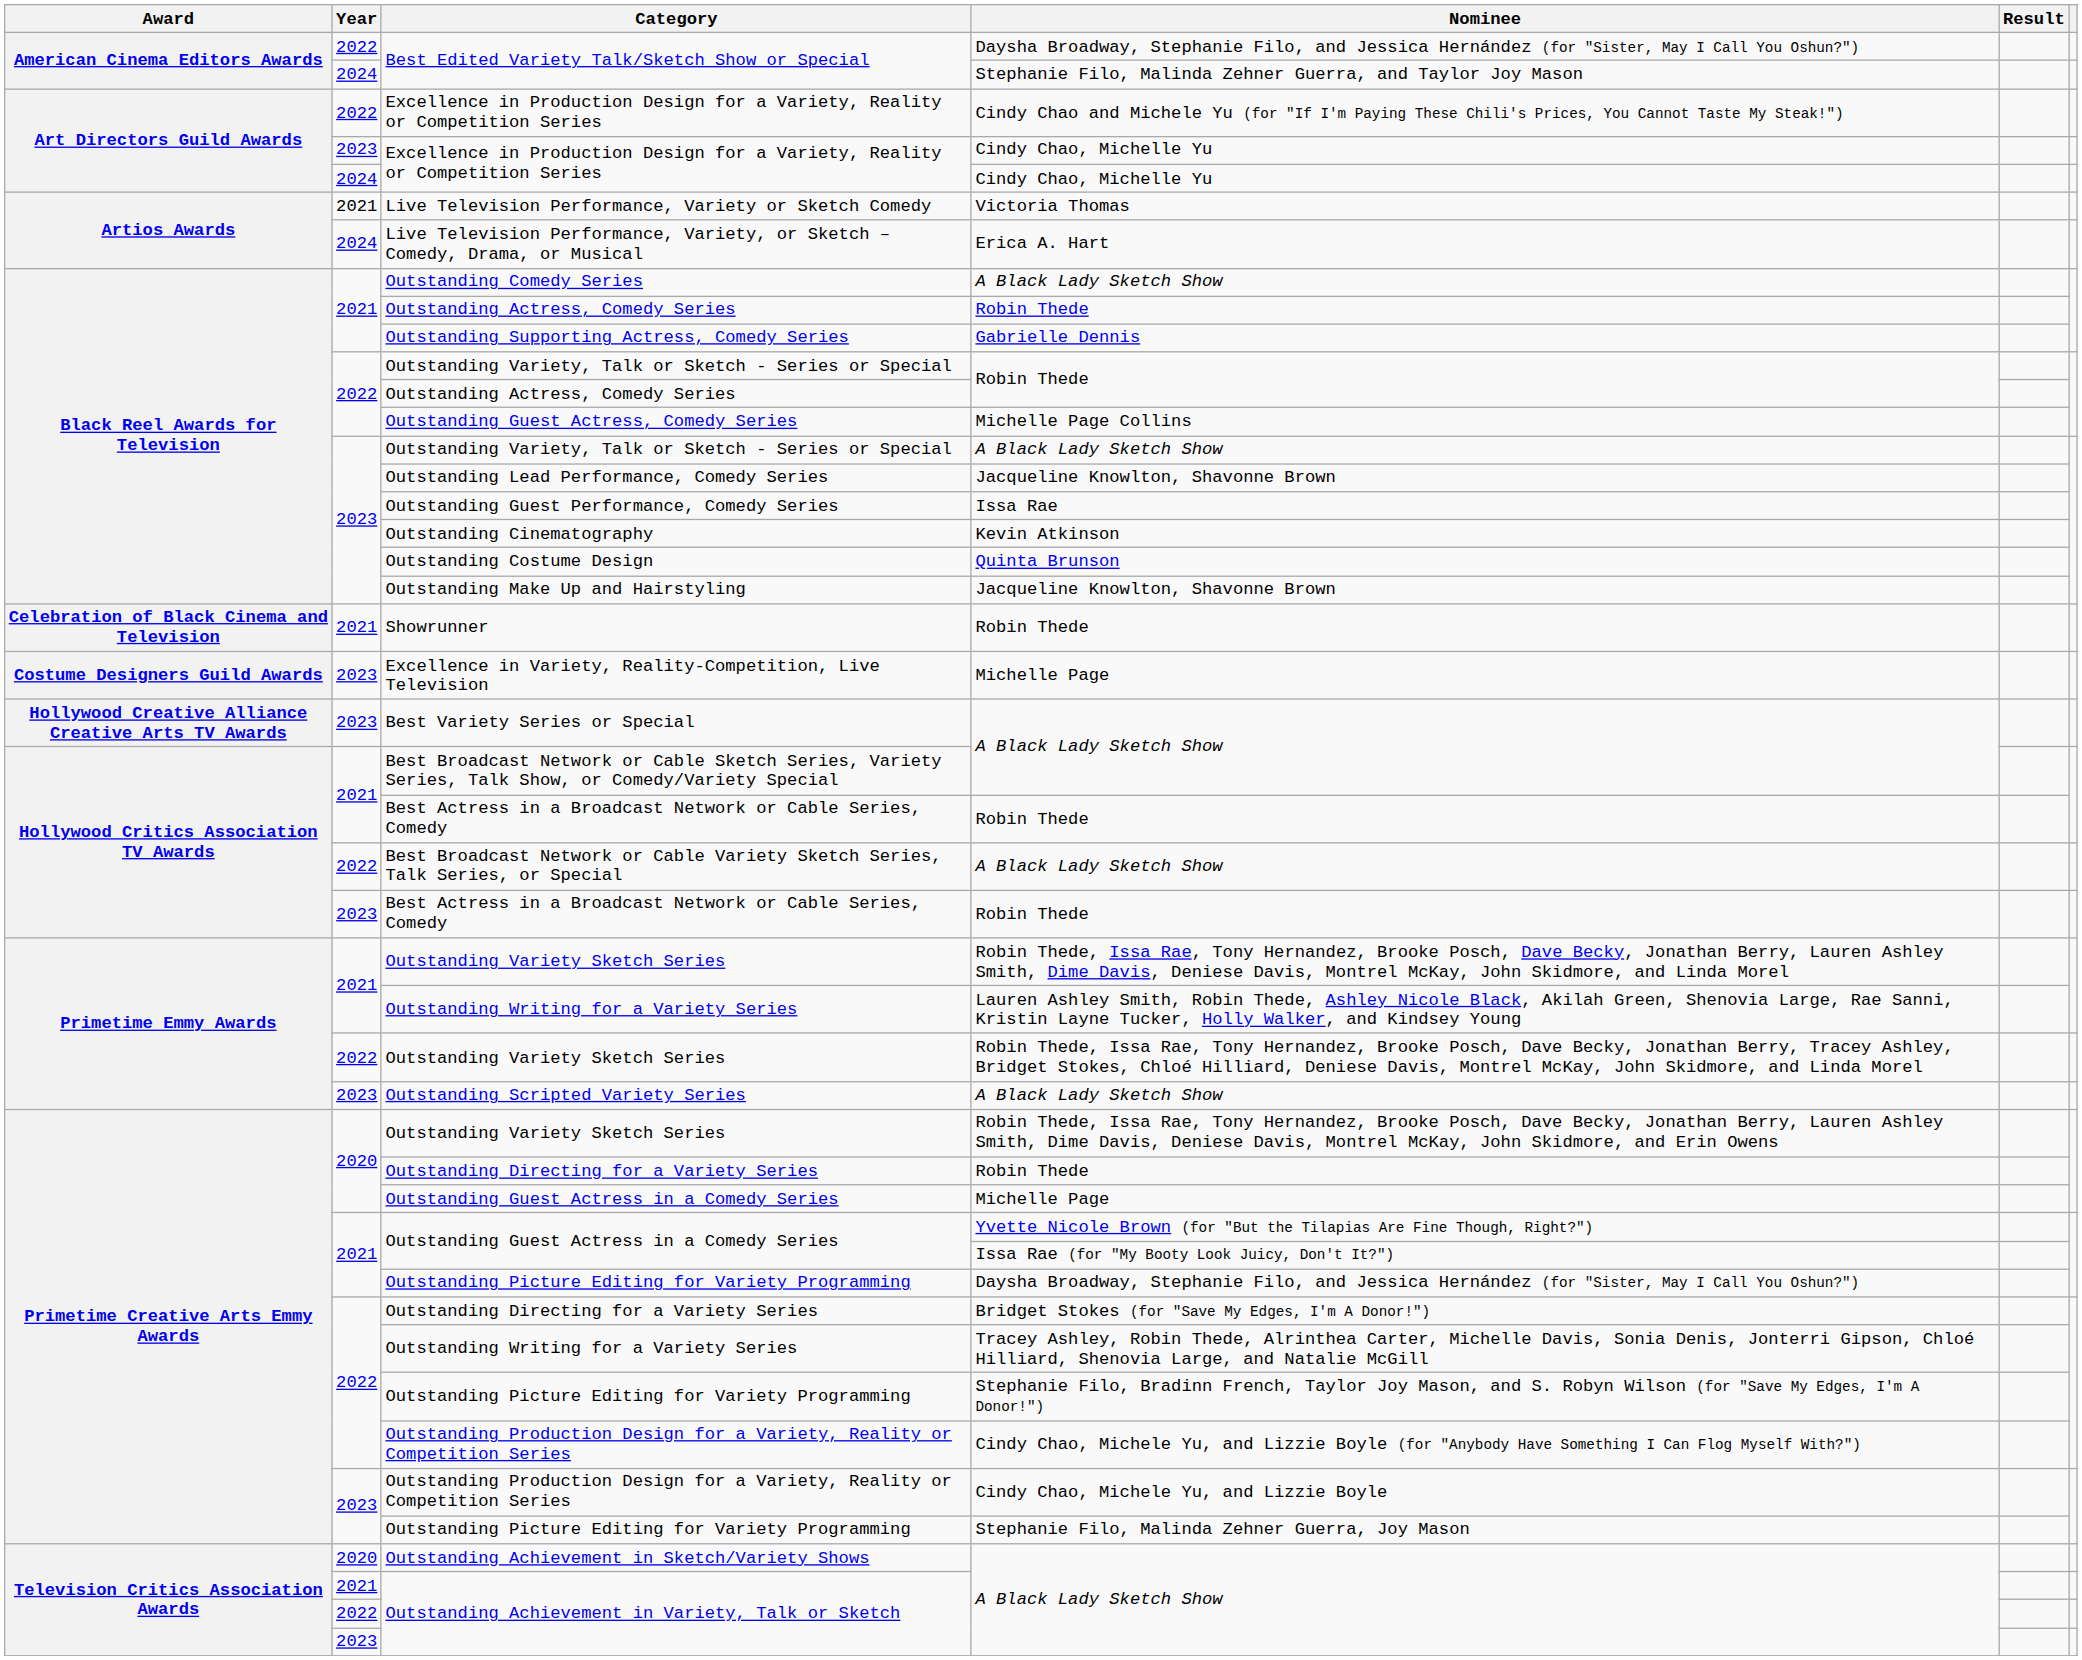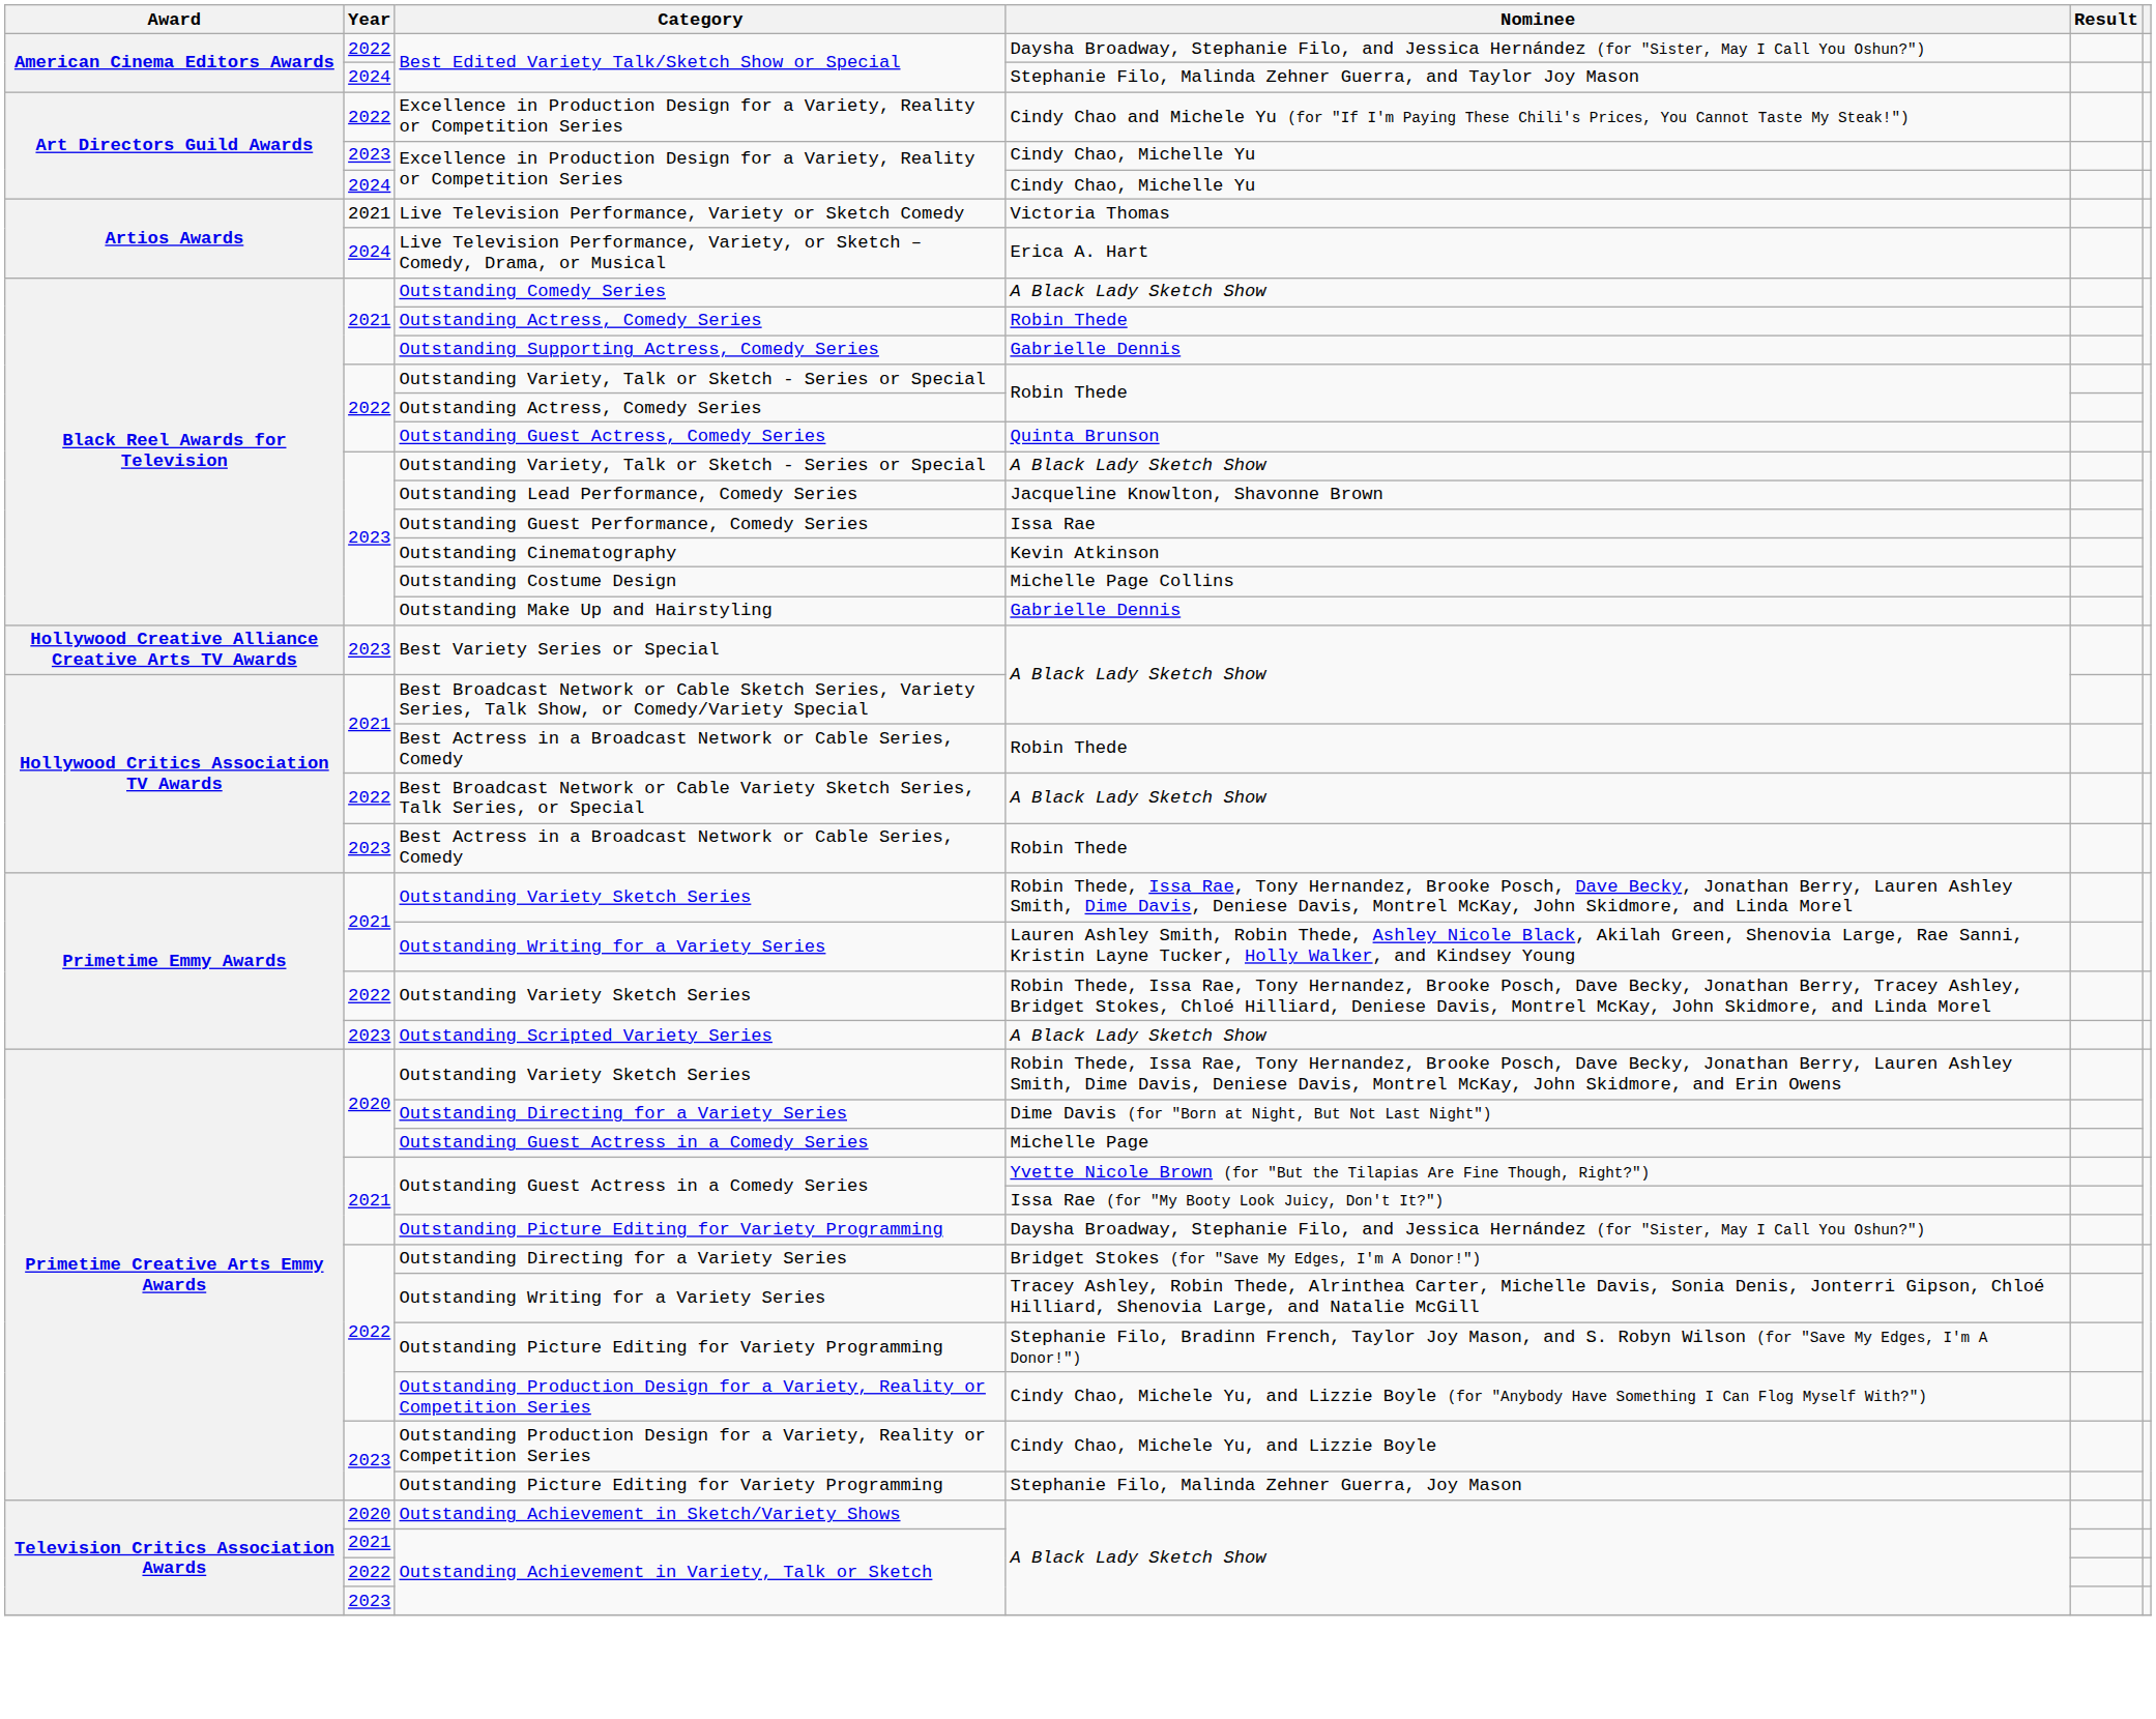Outstanding Guest Actress, Comedy Series | Nominee: Michelle Page Collins -> Quinta Brunson
Outstanding Costume Design | Nominee: Quinta Brunson -> Michelle Page Collins
Outstanding Make Up and Hairstyling | Nominee: Jacqueline Knowlton, Shavonne Brown -> Gabrielle Dennis
- row: Celebration of Black Cinema and Television | 2021 | Showrunner | Robin Thede
- row: Costume Designers Guild Awards | 2023 | Excellence in Variety, Reality-Competition, Live Television | Michelle Page
2020 / Outstanding Directing for a Variety Series | Nominee: Robin Thede -> Dime Davis (for "Born at Night, But Not Last Night")
